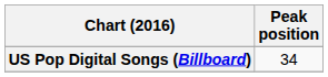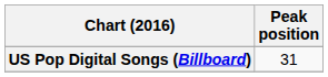US Pop Digital Songs (Billboard) | Peak position: 34 -> 31
